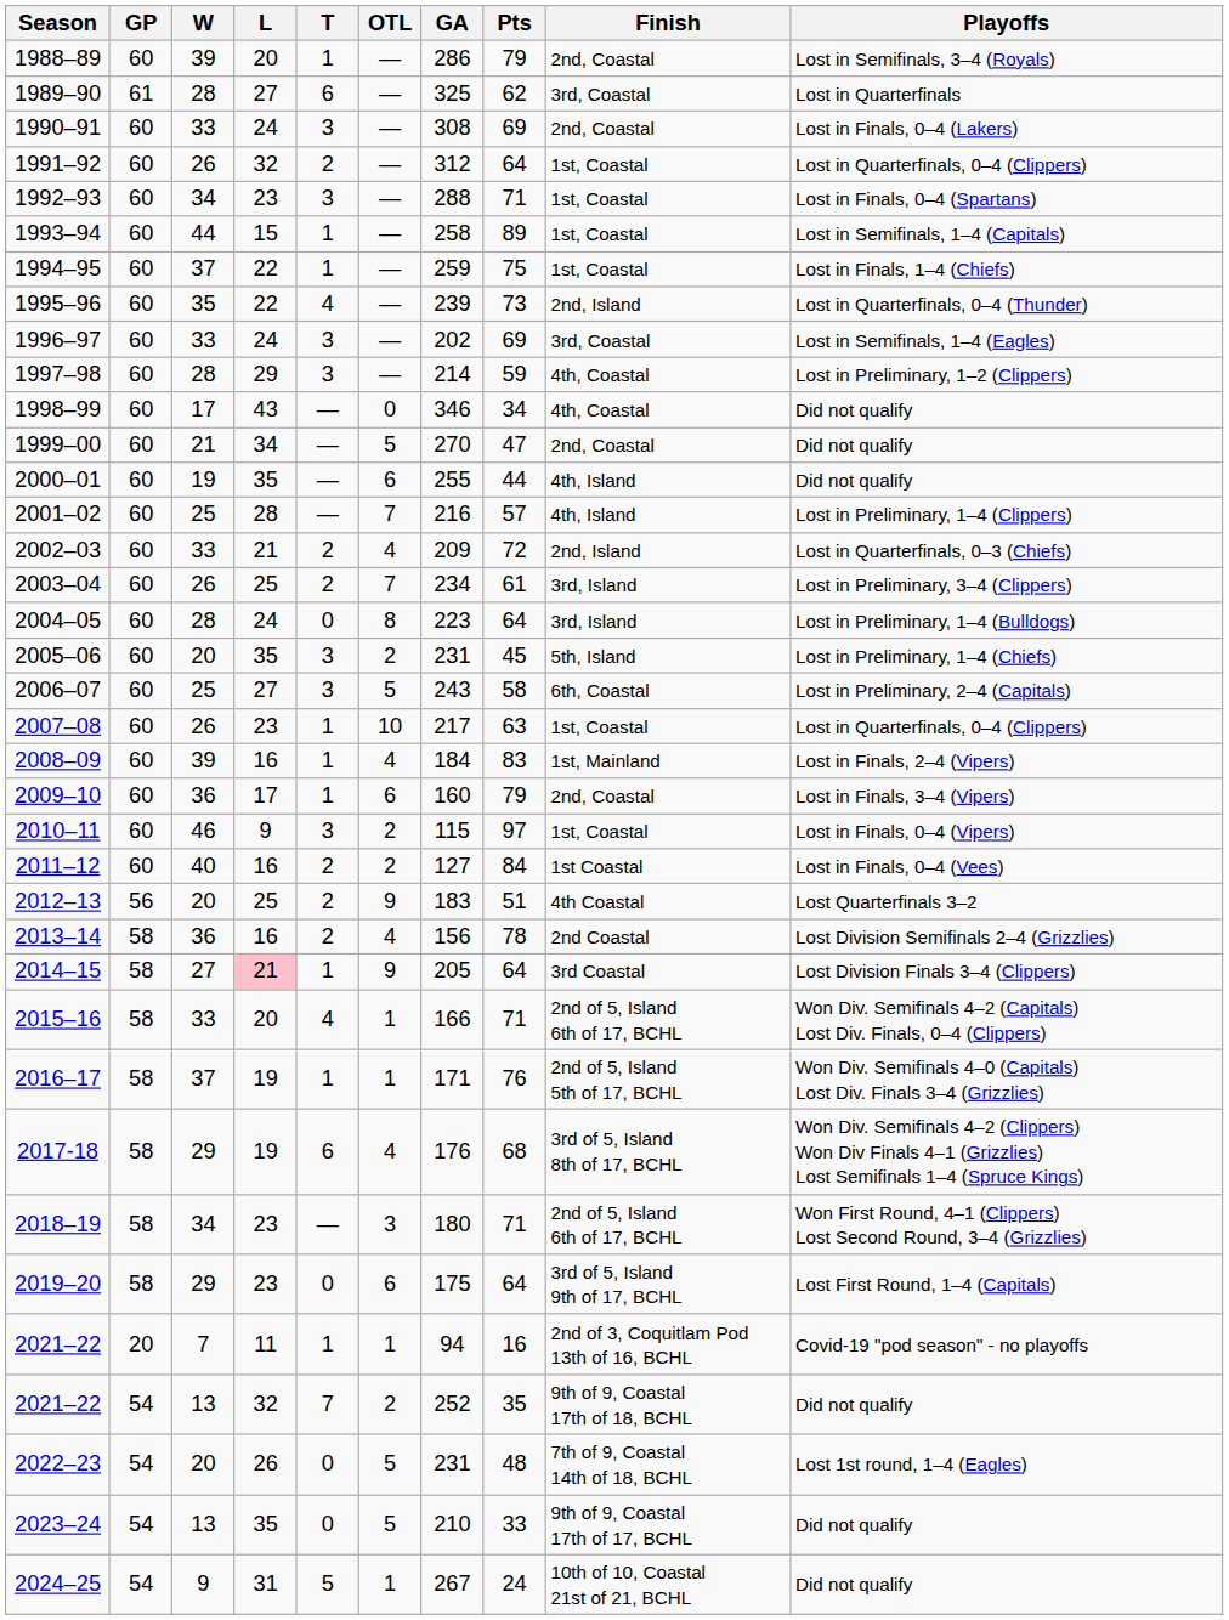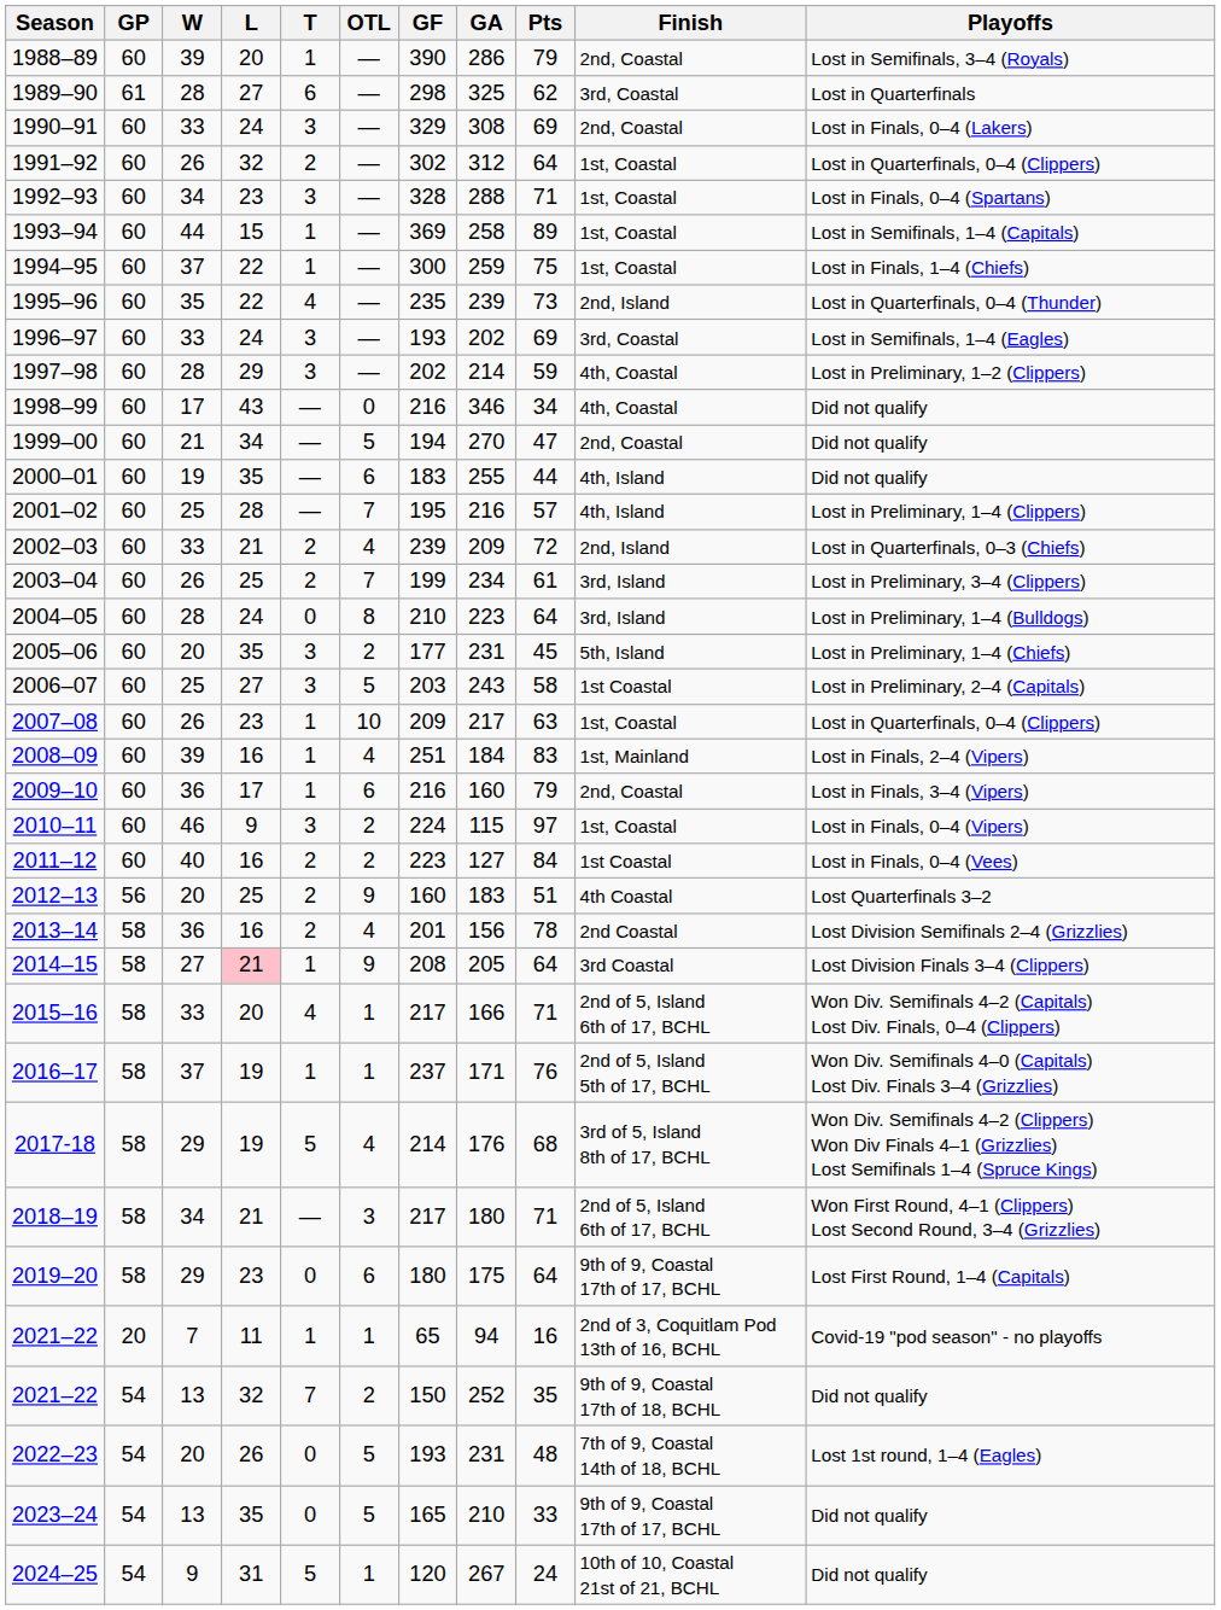+ column: GF | 390 | 298 | 329 | 302 | 328 | 369 | 300 | 235 | 193 | 202 | 216 | 194 | 183 | 195 | 239 | 199 | 210 | 177 | 203 | 209 | 251 | 216 | 224 | 223 | 160 | 201 | 208 | 217 | 237 | 214 | 217 | 180 | 65 | 150 | 193 | 165 | 120
2006–07 | Finish: 6th, Coastal -> 1st Coastal
2017-18 | T: 6 -> 5
2018–19 | L: 23 -> 21
2019–20 | Finish: 3rd of 5, Island 9th of 17, BCHL -> 9th of 9, Coastal 17th of 17, BCHL
